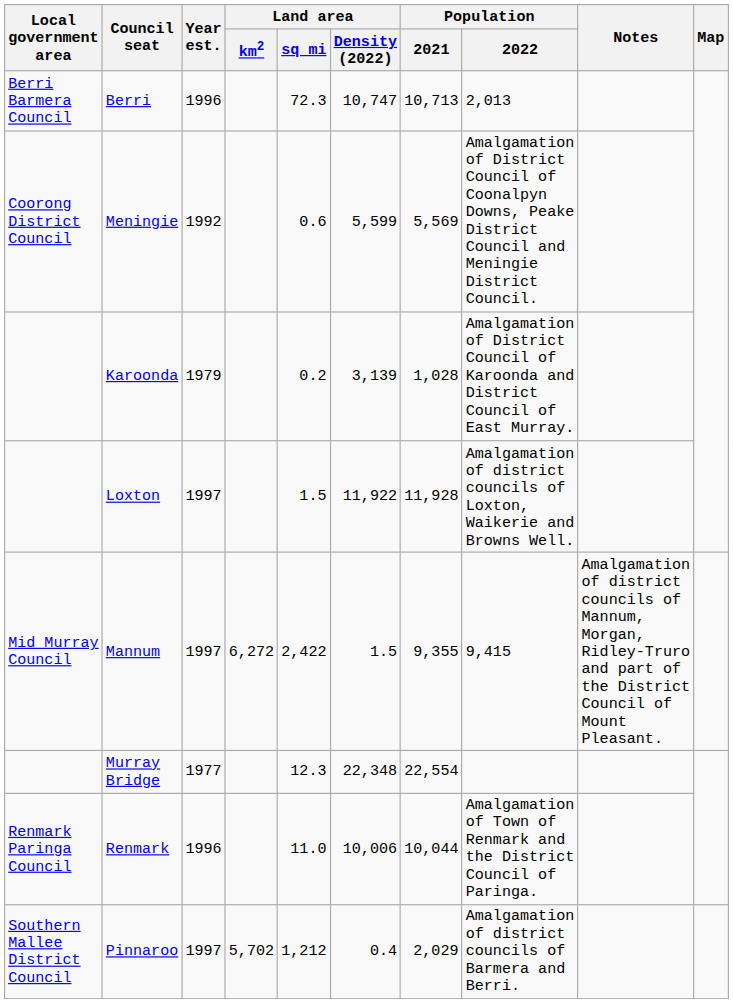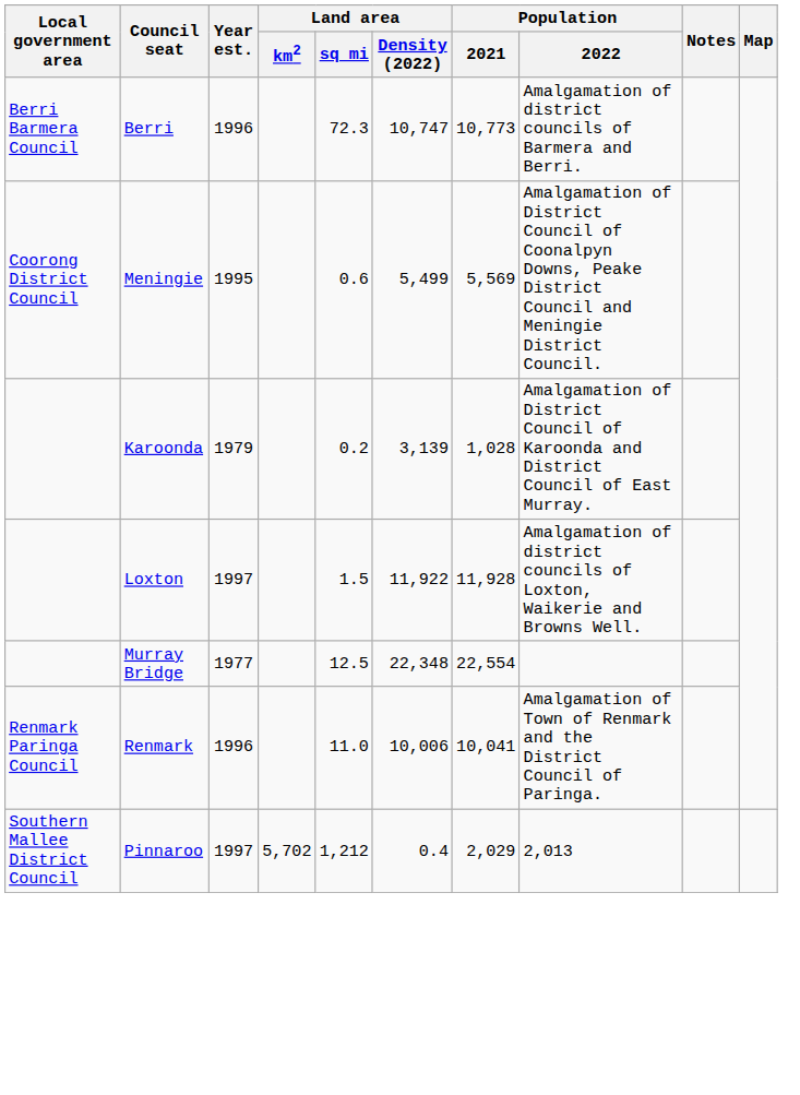Berri | Population / 2021: 10,713 -> 10,773
Berri | Population / 2022: 2,013 -> Amalgamation of district councils of Barmera and Berri.
Meningie | Year est.: 1992 -> 1995
Meningie | Land area / Density (2022): 5,599 -> 5,499
- row: Mid Murray Council | Mannum | 1997 | 6,272 | 2,422 | 1.5 | 9,355 | 9,415 | Amalgamation of district councils of Mannum, Morgan, Ridley-Truro and part of the District Council of Mount Pleasant.
Murray Bridge | Land area / sq mi: 12.3 -> 12.5
Renmark | Population / 2021: 10,044 -> 10,041
Pinnaroo | Population / 2022: Amalgamation of district councils of Barmera and Berri. -> 2,013
